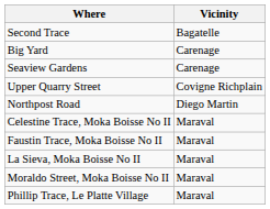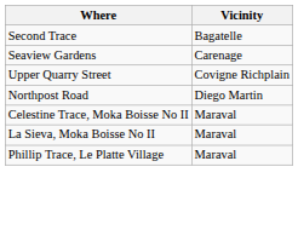- row: Big Yard | Carenage
- row: Faustin Trace, Moka Boisse No II | Maraval
- row: Moraldo Street, Moka Boisse No II | Maraval
